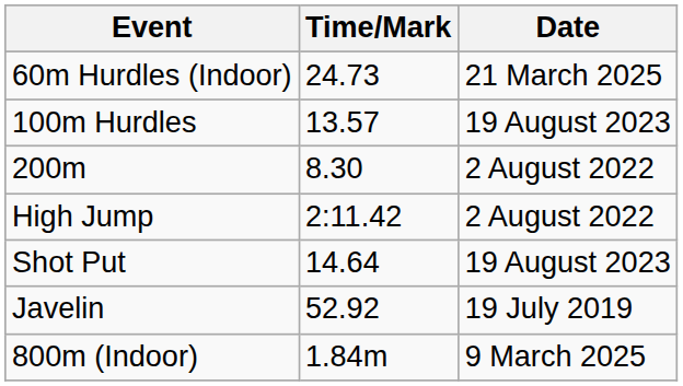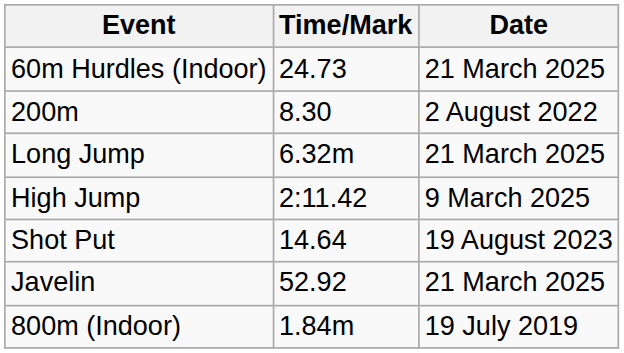- row: 100m Hurdles | 13.57 | 19 August 2023
+ row: Long Jump | 6.32m | 21 March 2025
High Jump | Date: 2 August 2022 -> 9 March 2025
Javelin | Date: 19 July 2019 -> 21 March 2025
800m (Indoor) | Date: 9 March 2025 -> 19 July 2019
